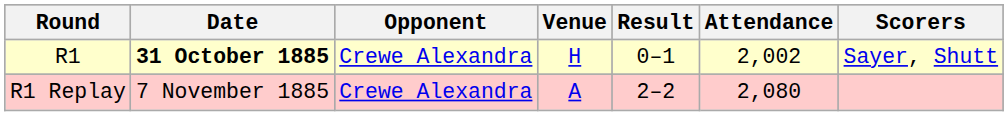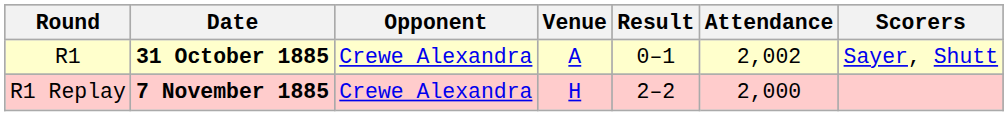R1 | Venue: H -> A
R1 Replay | Date: normal -> bold
R1 Replay | Venue: A -> H
R1 Replay | Attendance: 2,080 -> 2,000
